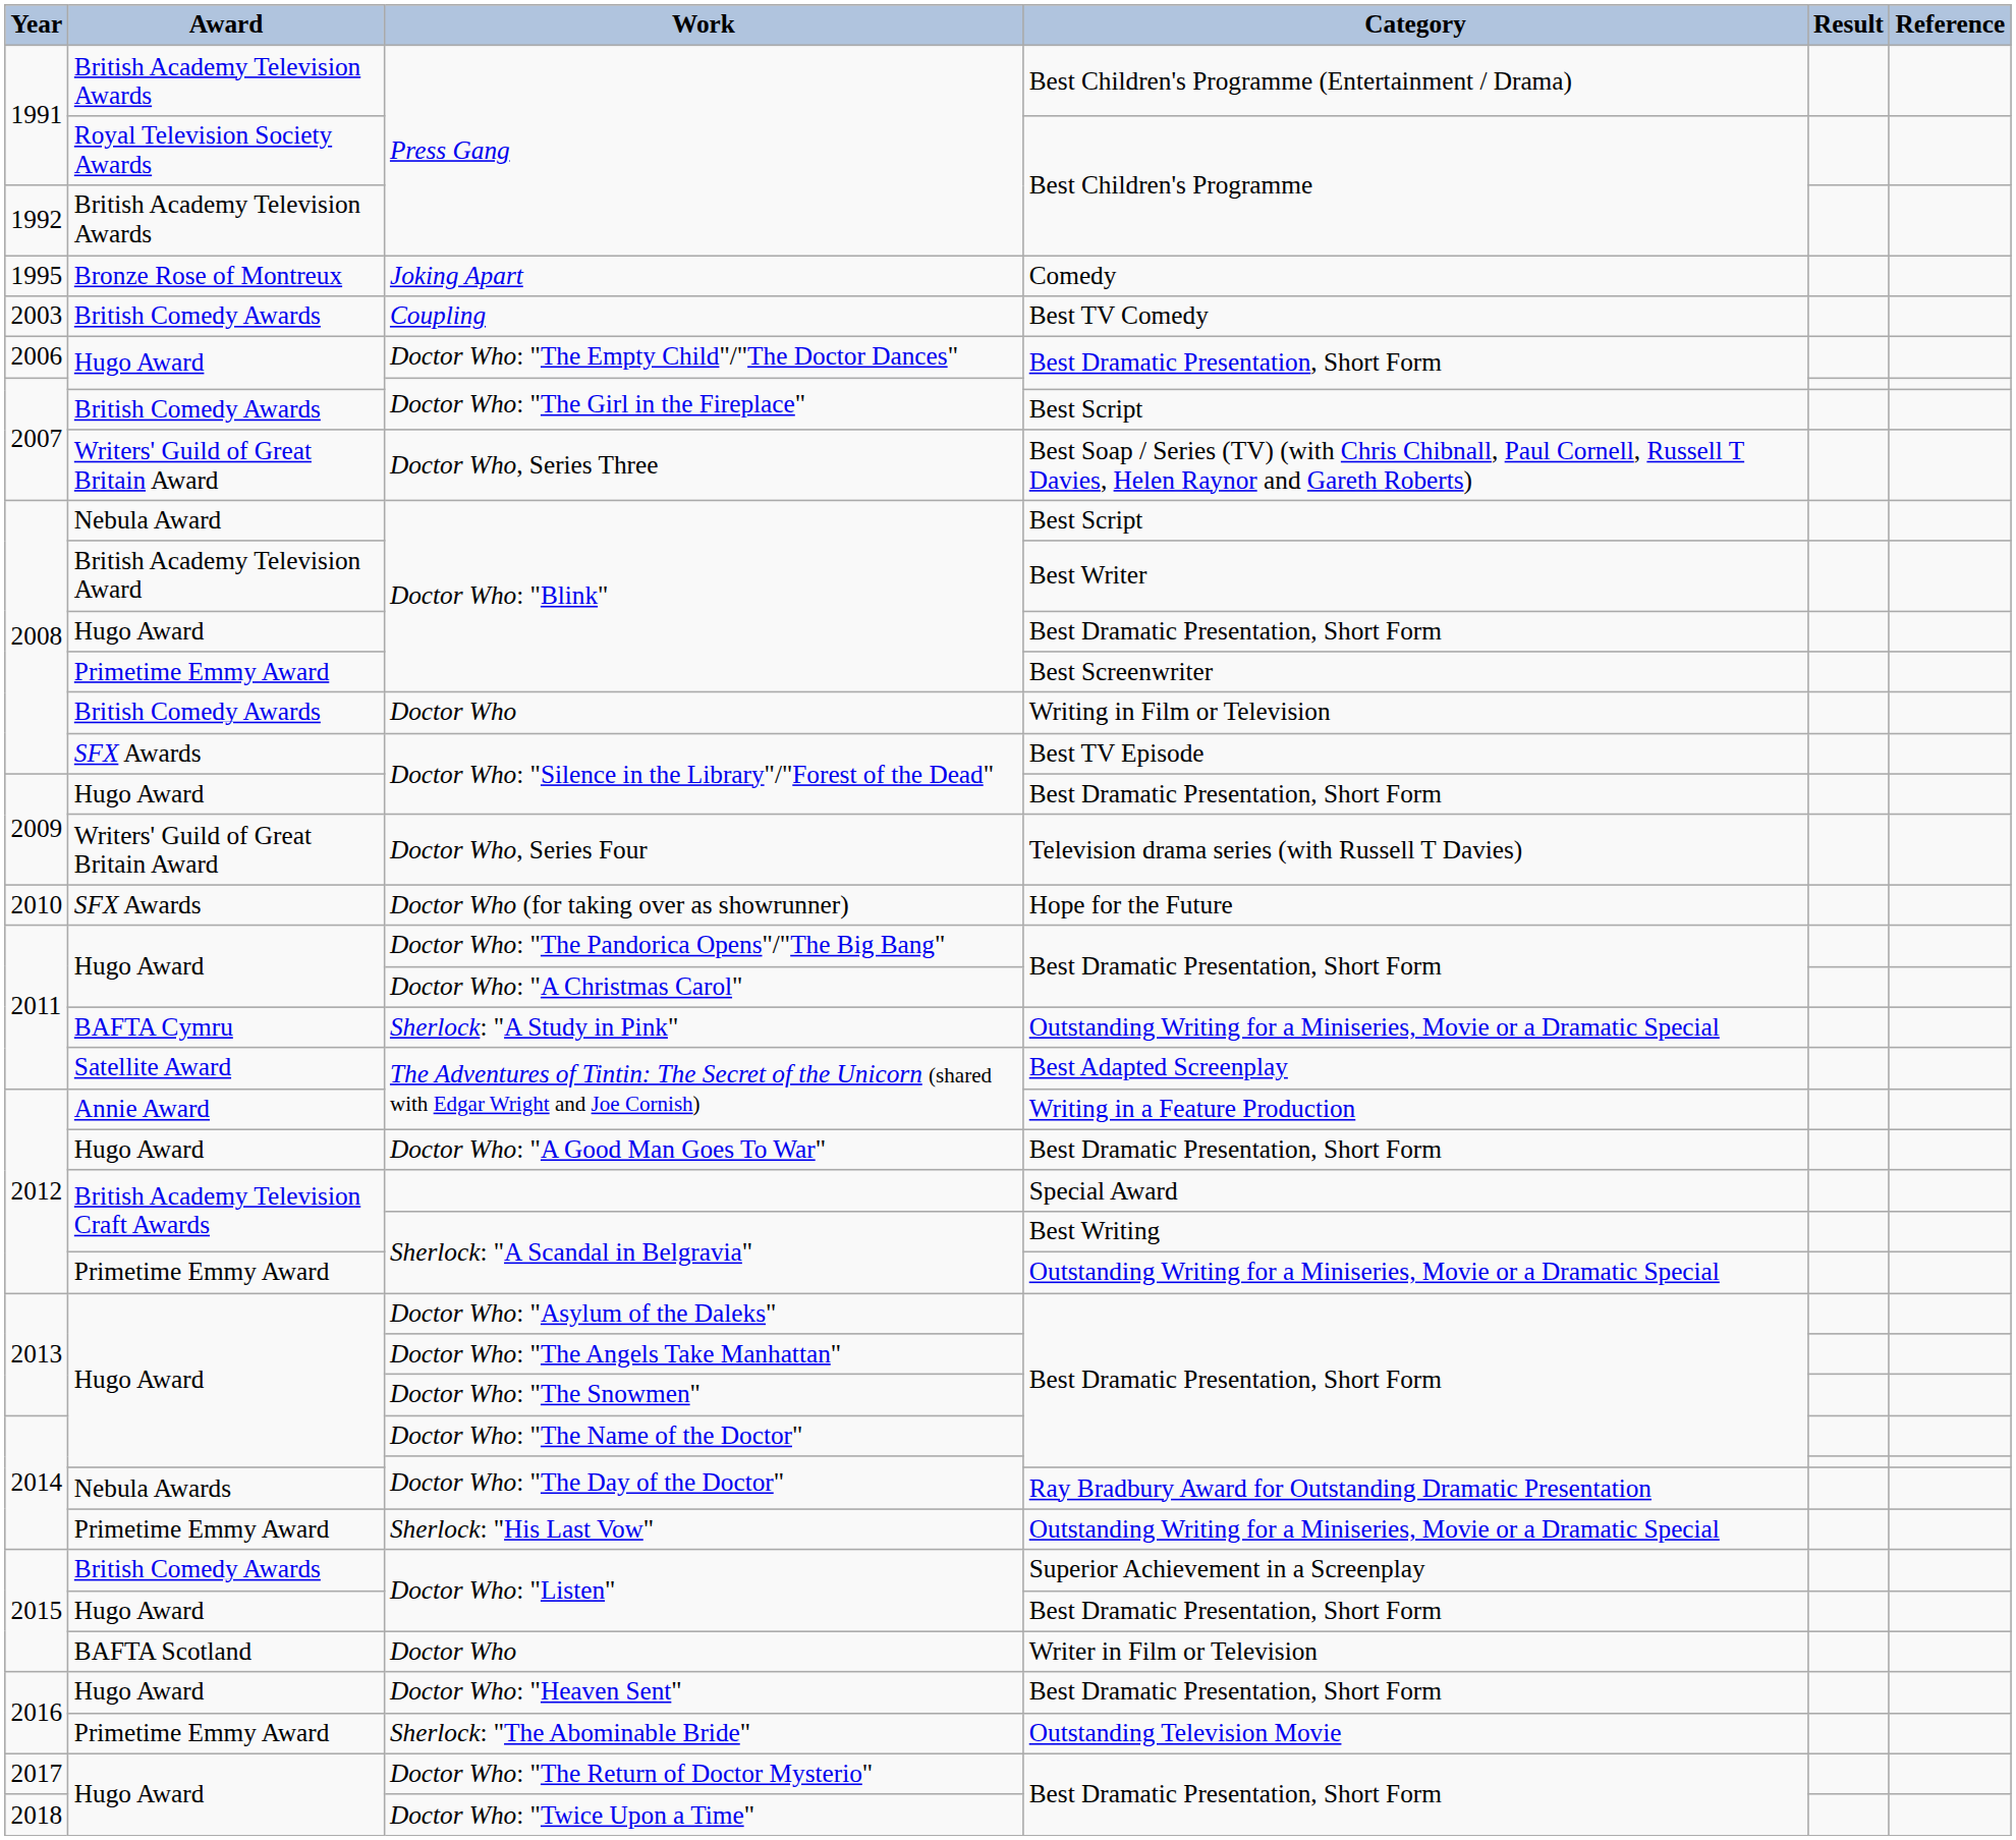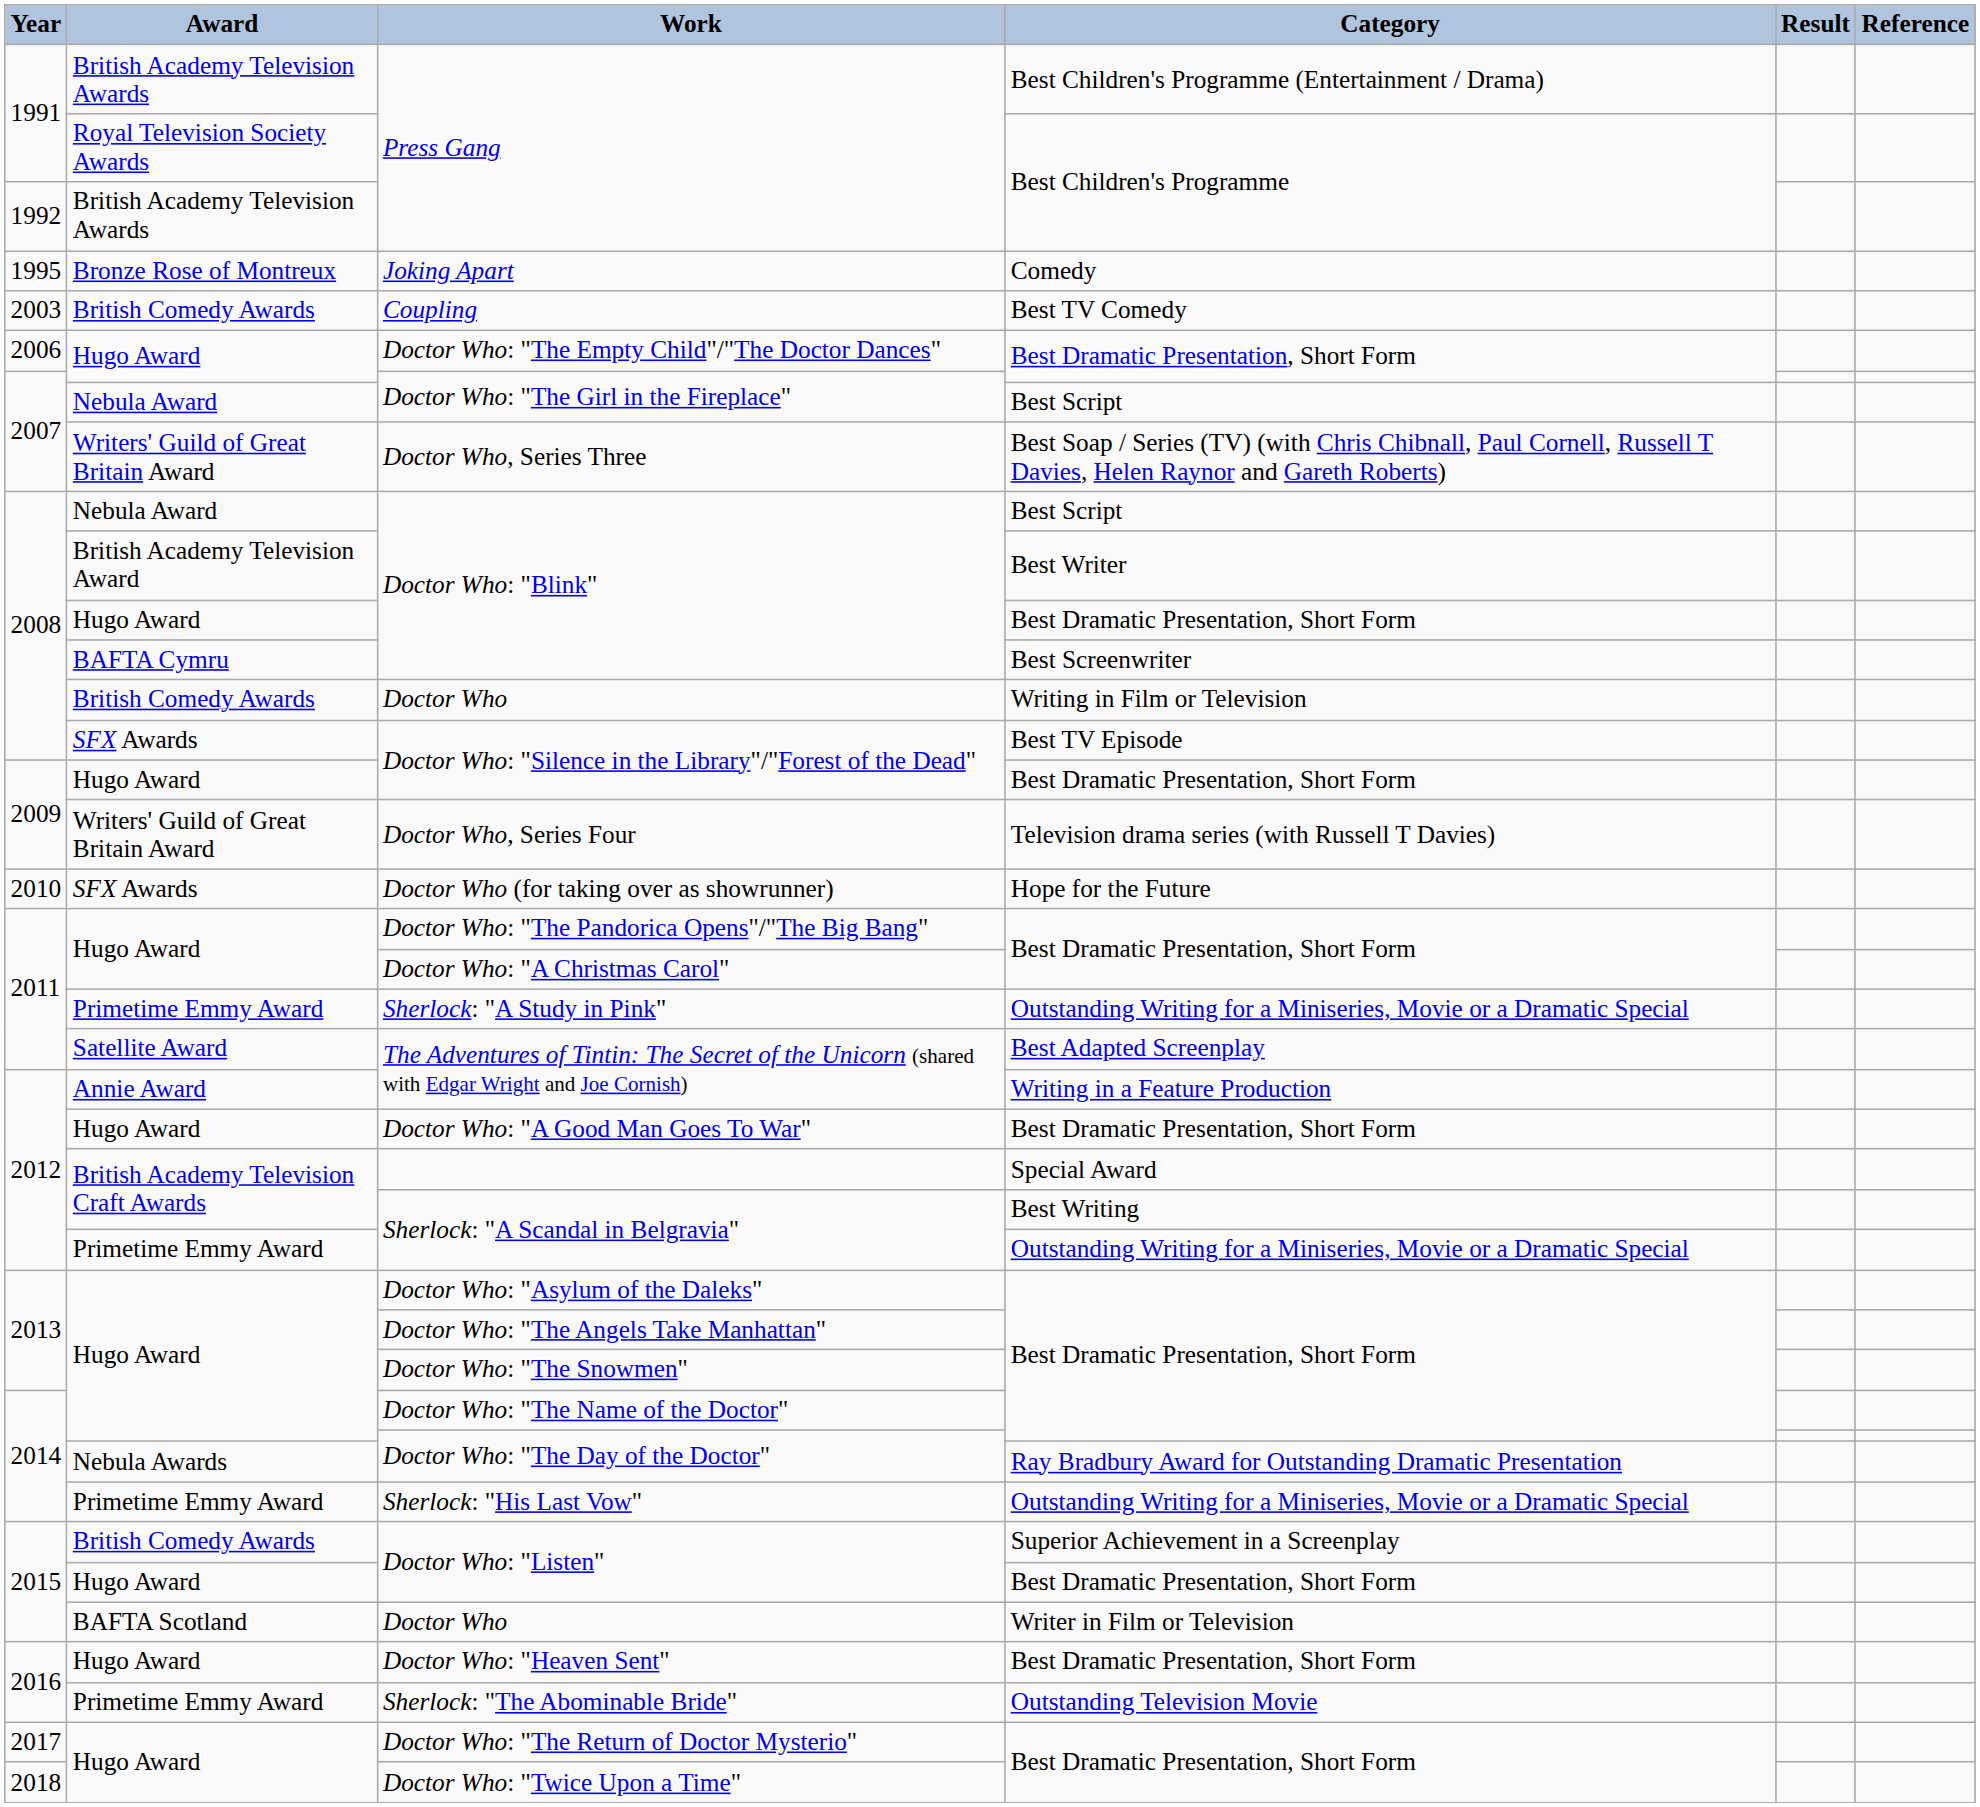Doctor Who: "The Girl in the Fireplace" / Best Script | Award: British Comedy Awards -> Nebula Award
Doctor Who: "Blink" / Best Screenwriter | Award: Primetime Emmy Award -> BAFTA Cymru
Sherlock: "A Study in Pink" | Award: BAFTA Cymru -> Primetime Emmy Award
